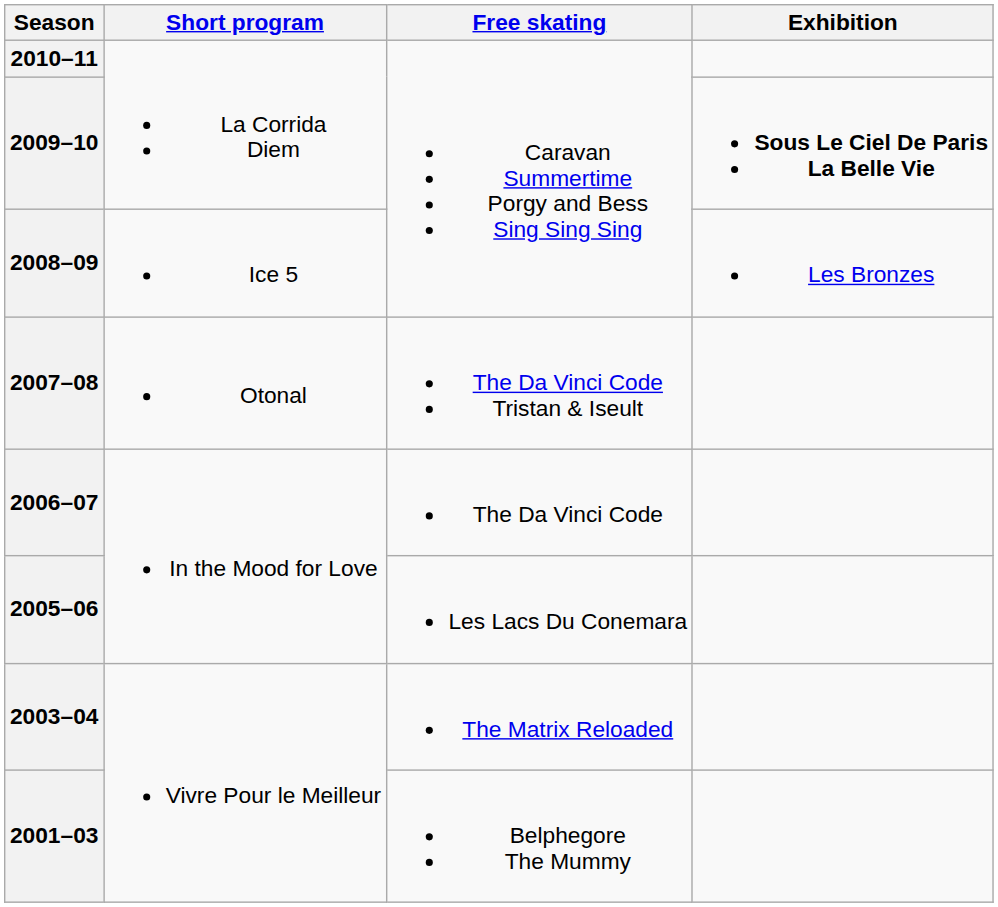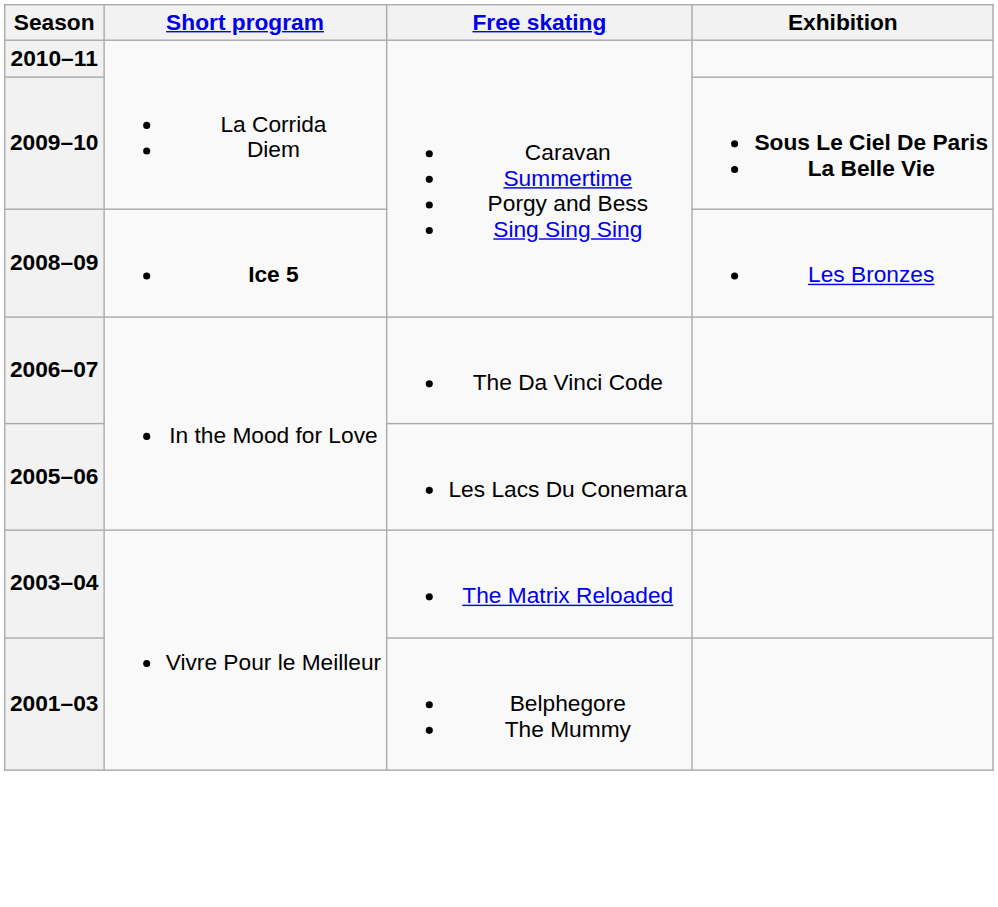2008–09 | Short program: normal -> bold
- row: 2007–08 | Otonal | The Da Vinci Code Tristan & Iseult
